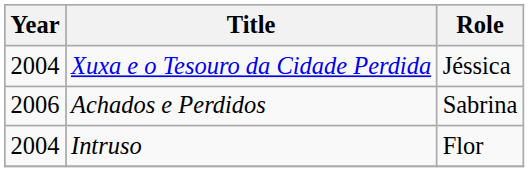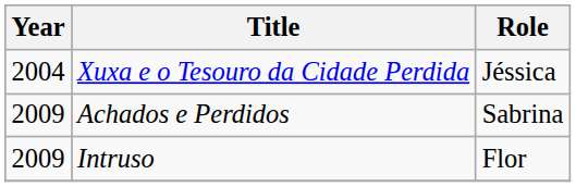Achados e Perdidos | Year: 2006 -> 2009
Intruso | Year: 2004 -> 2009
